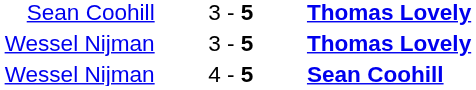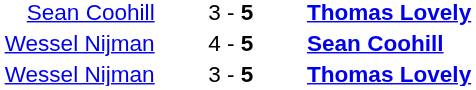rows swapped: Wessel Nijman / 4 - 5 <-> Wessel Nijman / 3 - 5
